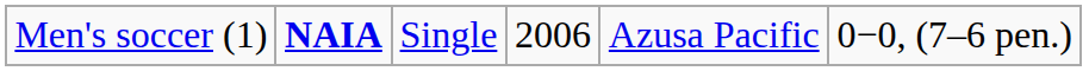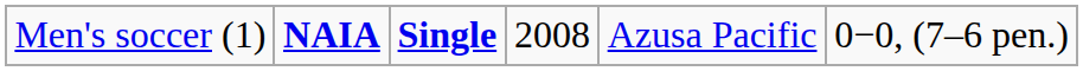Men's soccer (1) | column 3: normal -> bold
Men's soccer (1) | column 4: 2006 -> 2008
